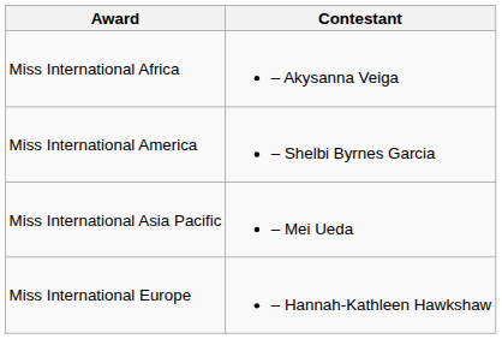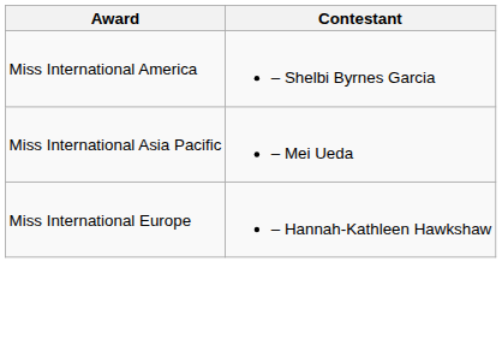- row: Miss International Africa | – Akysanna Veiga
